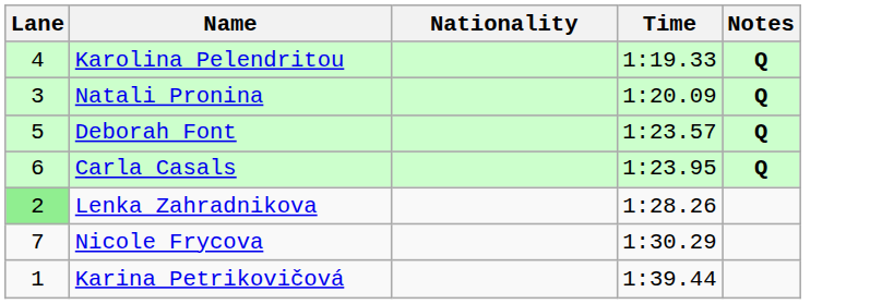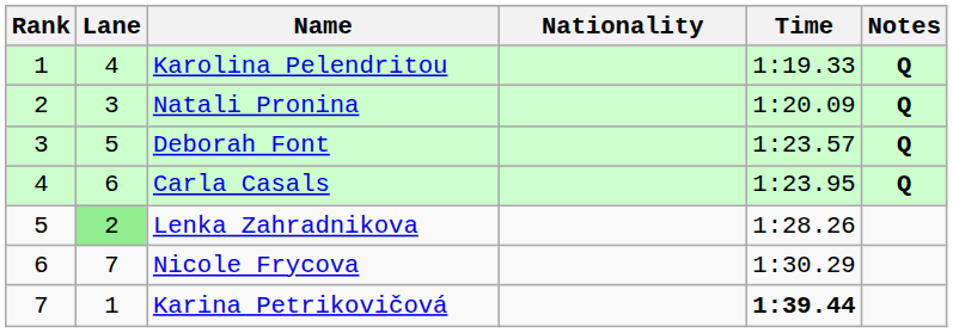+ column: Rank | 1 | 2 | 3 | 4 | 5 | 6 | 7
Karina Petrikovičová | Time: normal -> bold
